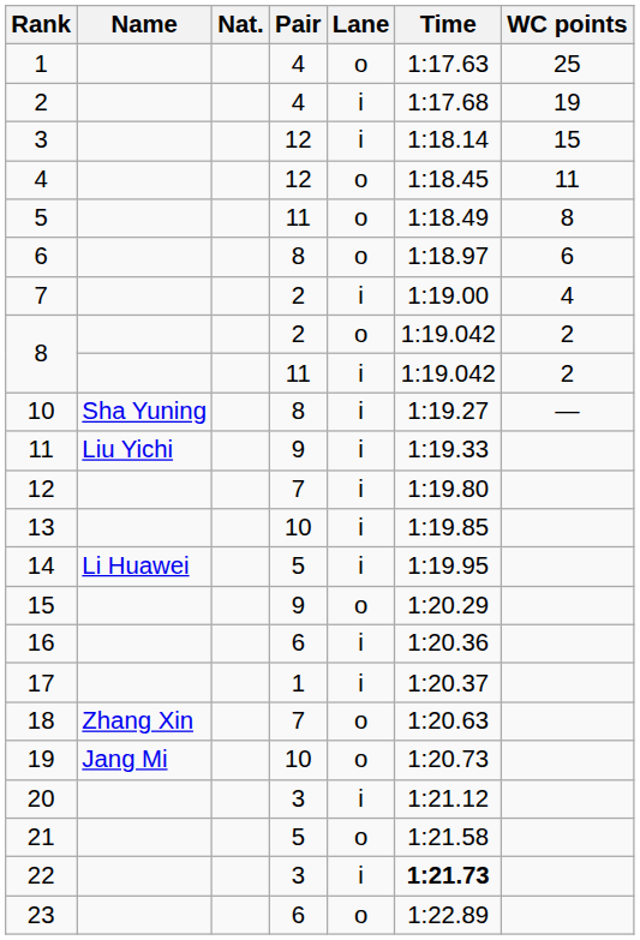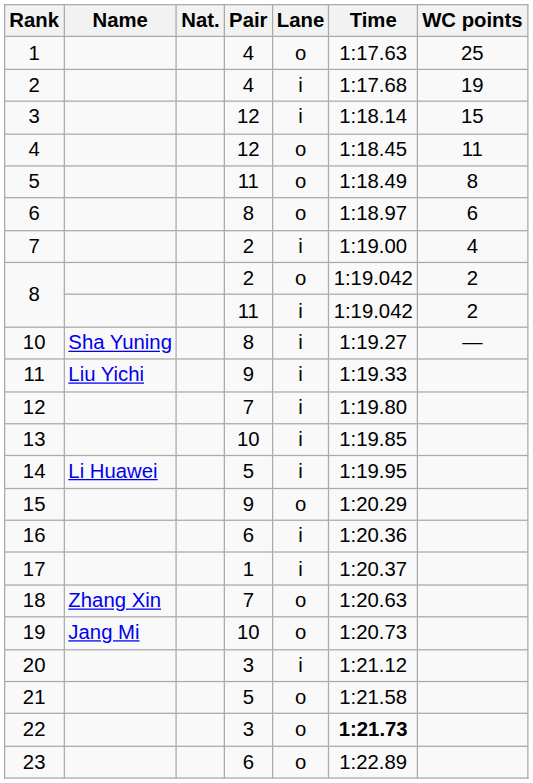22 | Lane: i -> o
